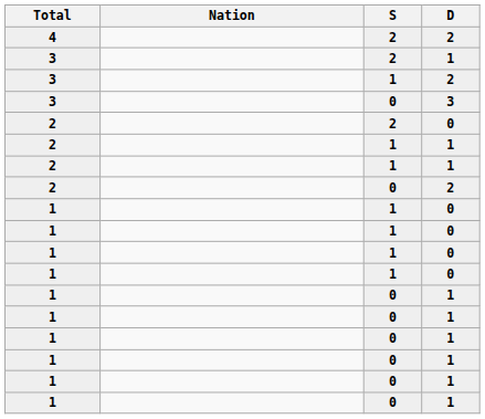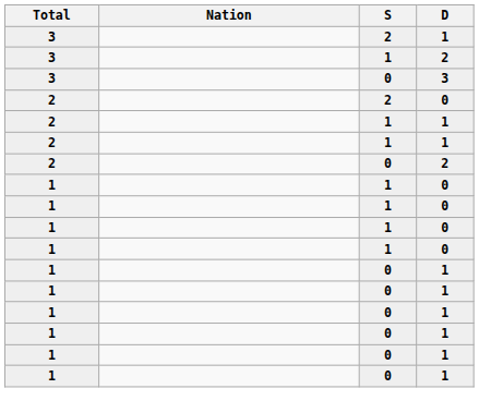- row: 4 | 2 | 2
